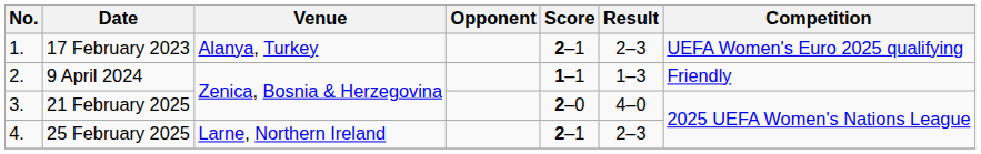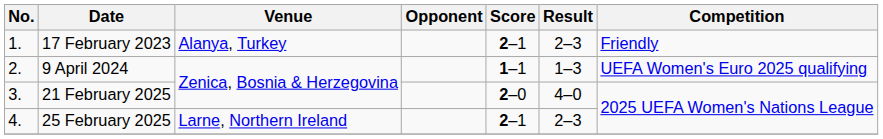17 February 2023 | Competition: UEFA Women's Euro 2025 qualifying -> Friendly
9 April 2024 | Competition: Friendly -> UEFA Women's Euro 2025 qualifying
